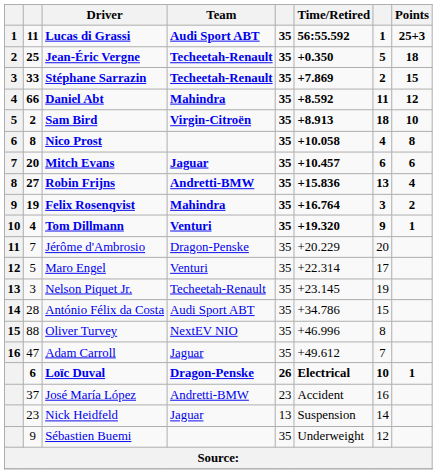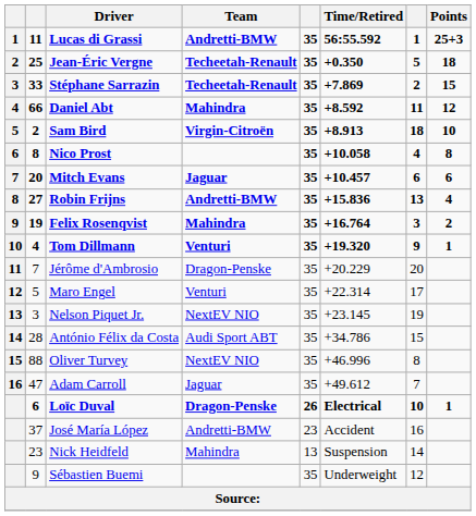Lucas di Grassi | Team: Audi Sport ABT -> Andretti-BMW
Nelson Piquet Jr. | Team: Techeetah-Renault -> NextEV NIO
Nick Heidfeld | Team: Jaguar -> Mahindra
